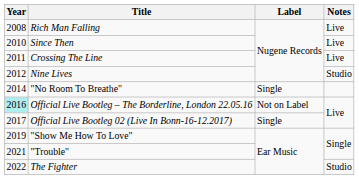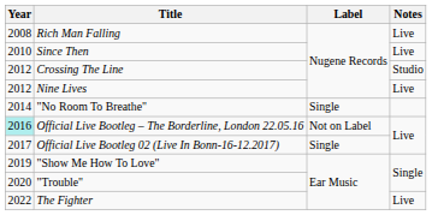Crossing The Line | Year: 2011 -> 2012
Crossing The Line | Notes: Live -> Studio
Nine Lives | Notes: Studio -> Live
"Trouble" | Year: 2021 -> 2020
The Fighter | Notes: Studio -> Live
